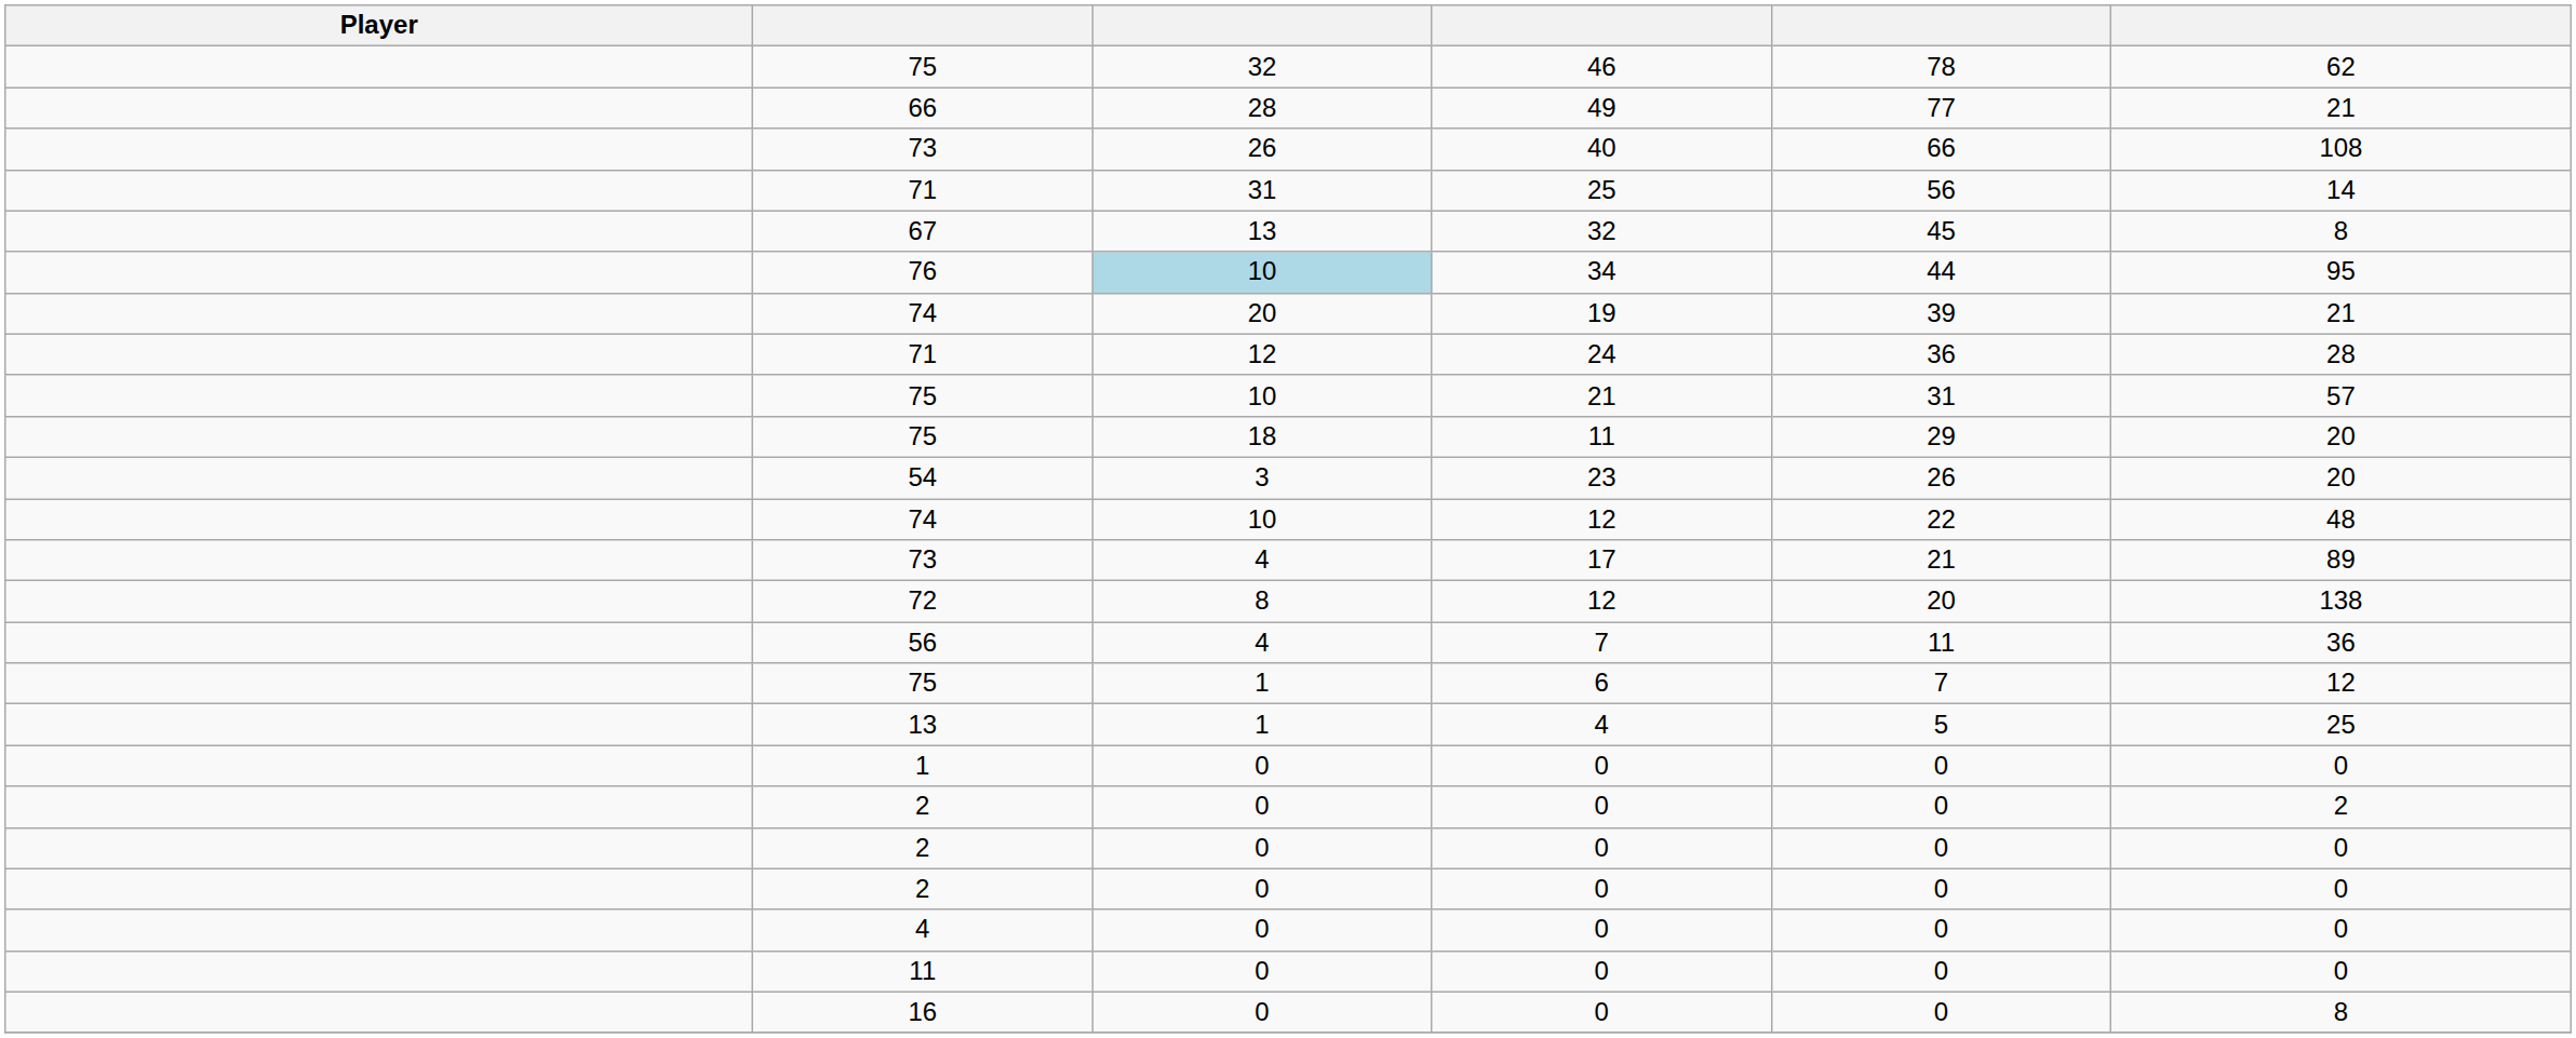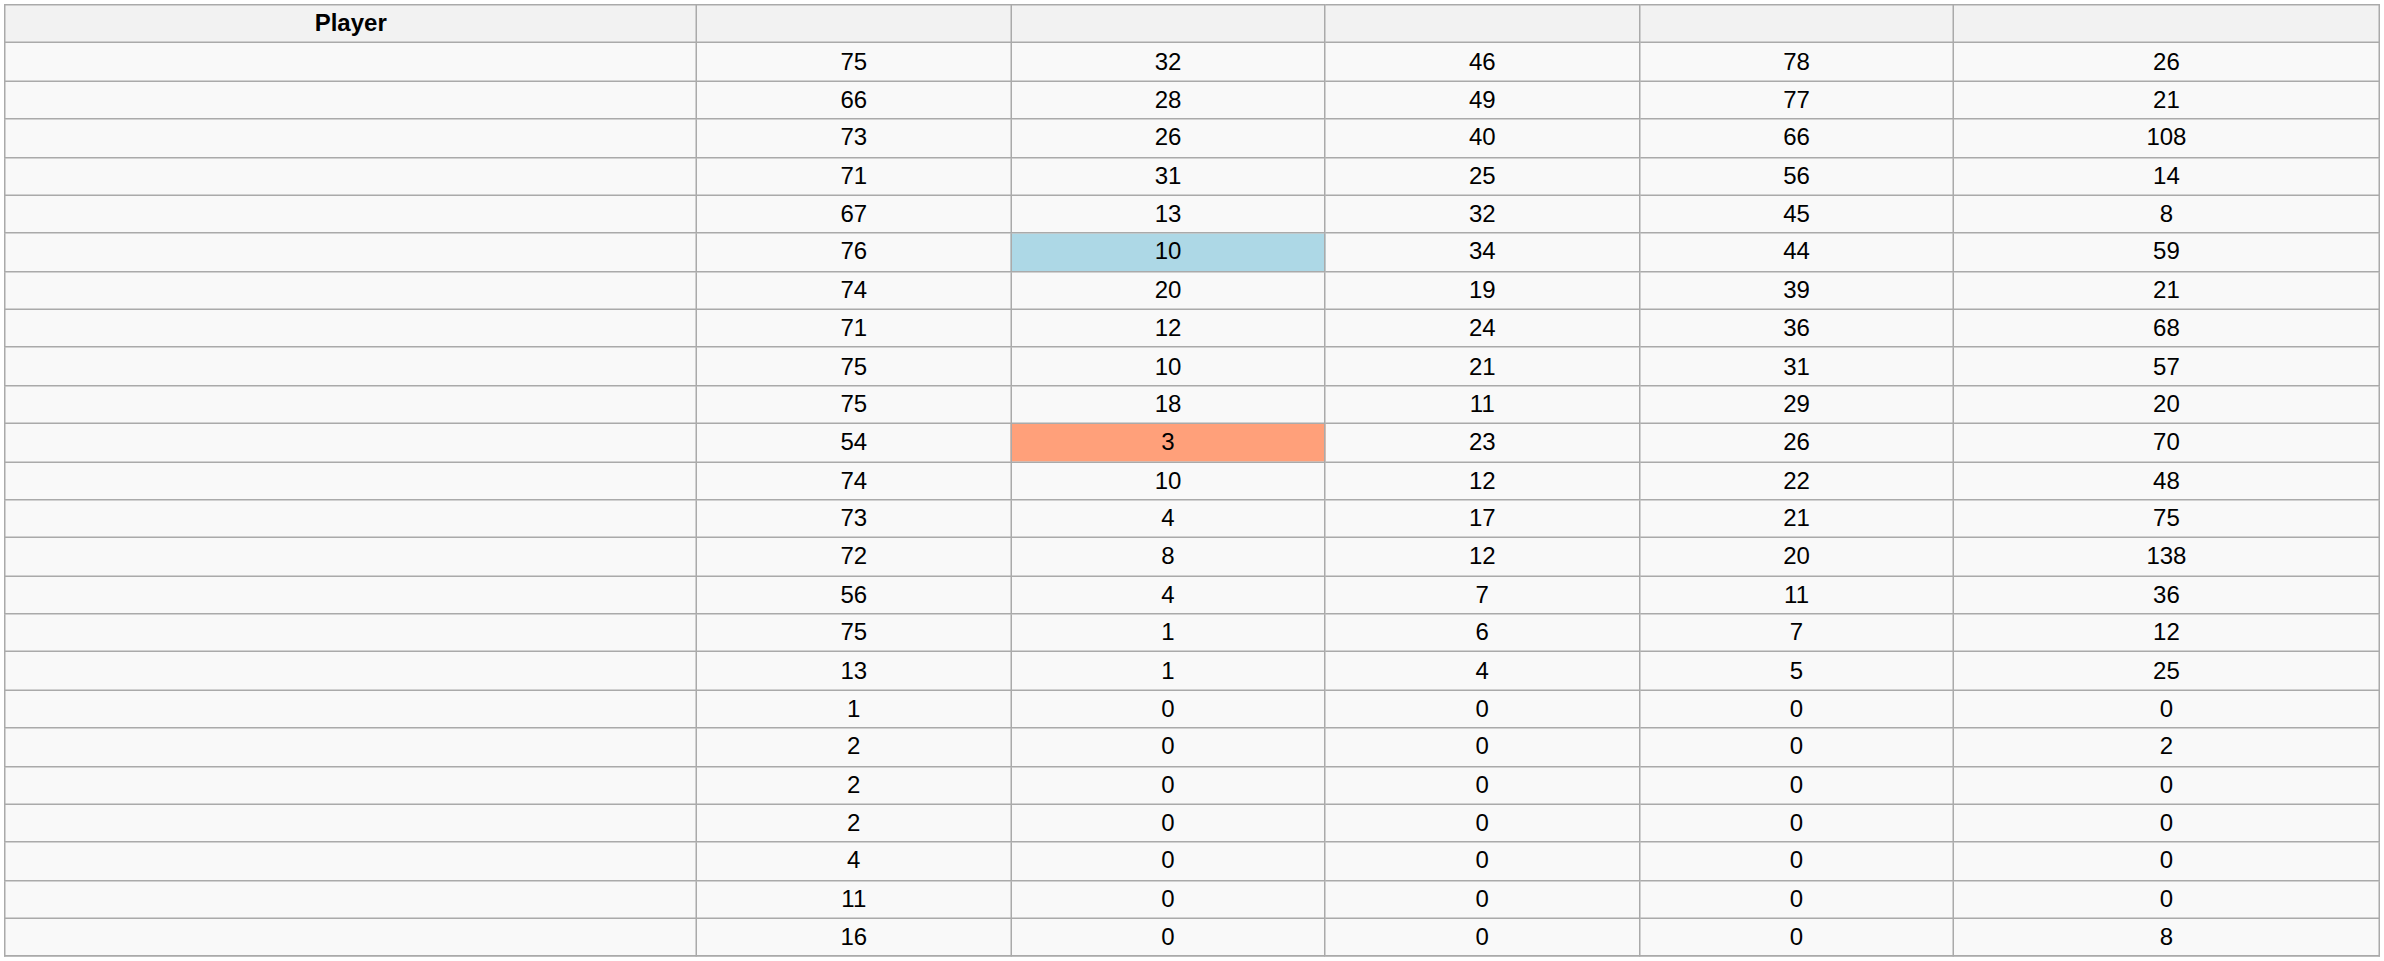46 | column 6: 62 -> 26
34 | column 6: 95 -> 59
24 | column 6: 28 -> 68
23 | column 3: no background -> lightsalmon background
23 | column 6: 20 -> 70
17 | column 6: 89 -> 75
